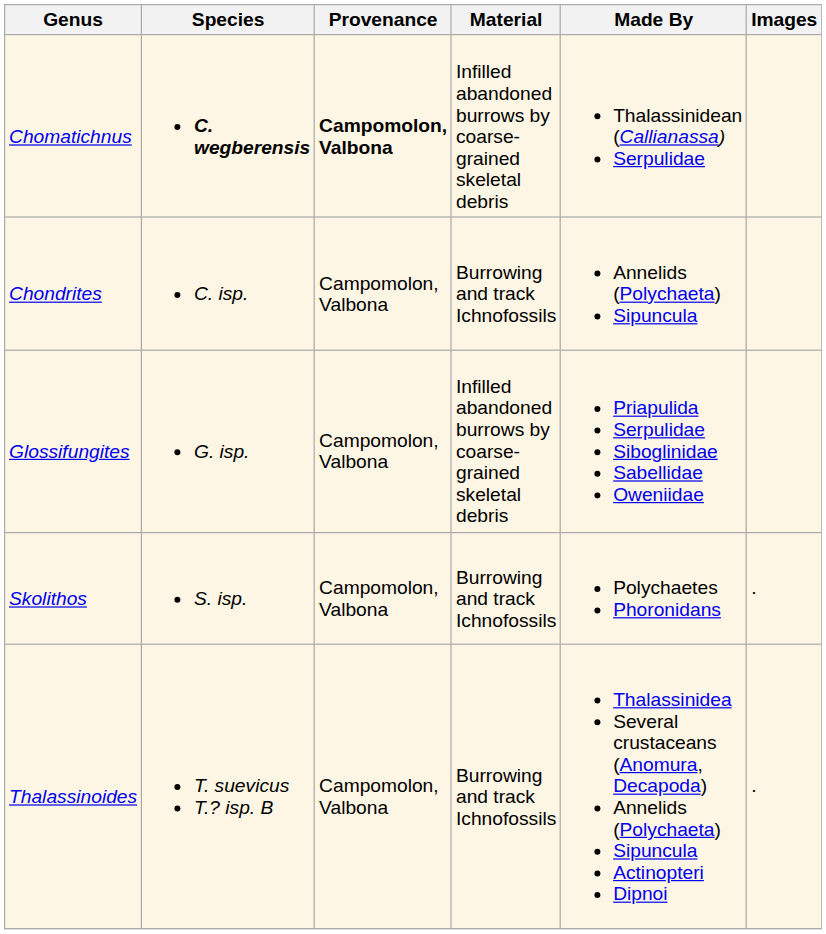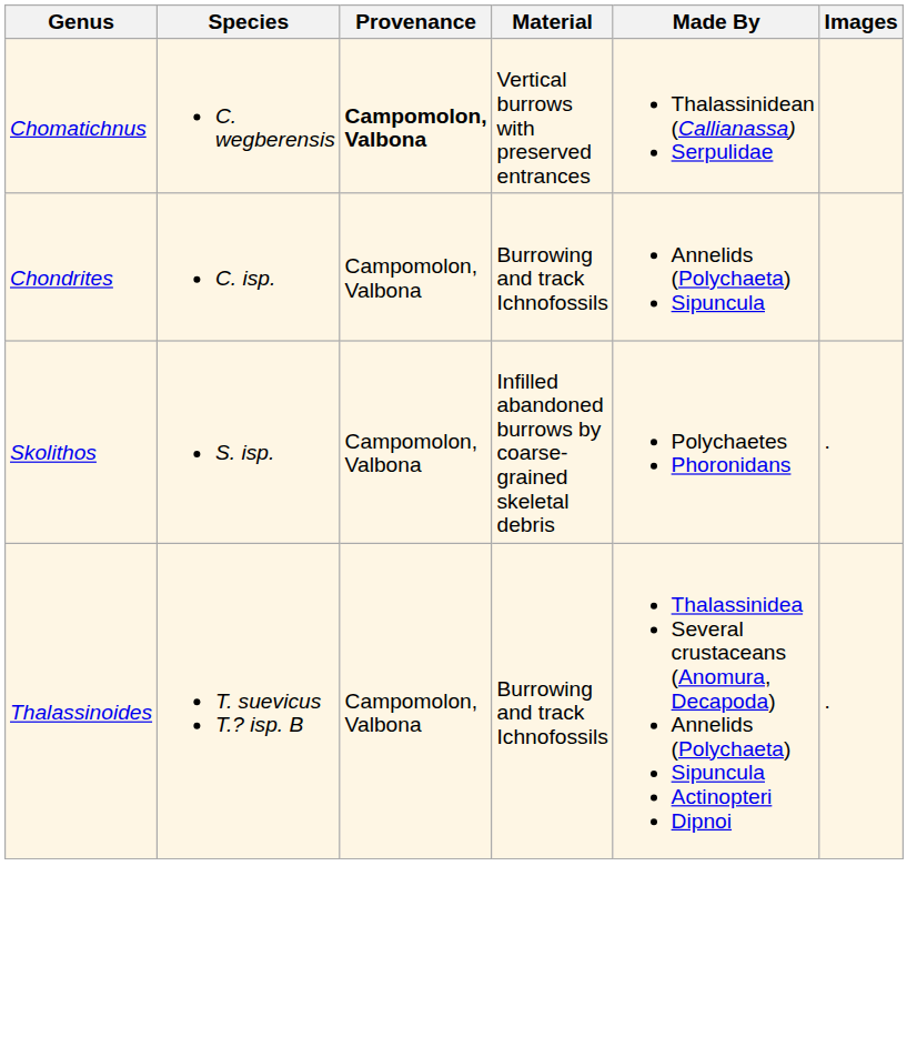Chomatichnus | Species: bold -> normal
Chomatichnus | Material: Infilled abandoned burrows by coarse-grained skeletal debris -> Vertical burrows with preserved entrances
- row: Glossifungites | G. isp. | Campomolon, Valbona | Infilled abandoned burrows by coarse-grained skeletal debris | Priapulida Serpulidae Siboglinidae Sabellidae Oweniidae
Skolithos | Material: Burrowing and track Ichnofossils -> Infilled abandoned burrows by coarse-grained skeletal debris
